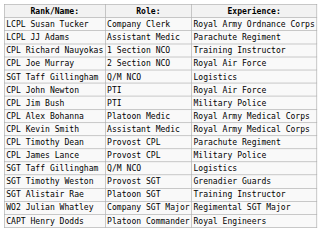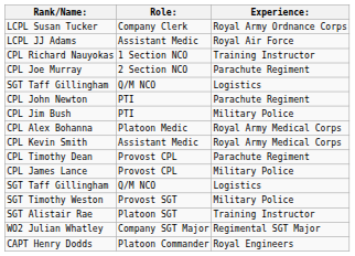LCPL JJ Adams | Experience:: Parachute Regiment -> Royal Air Force
CPL Joe Murray | Experience:: Royal Air Force -> Parachute Regiment
CPL John Newton | Experience:: Royal Air Force -> Parachute Regiment
SGT Timothy Weston | Experience:: Grenadier Guards -> Military Police
